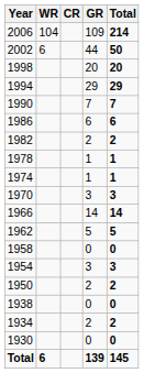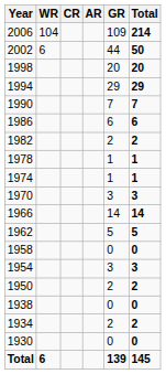+ column: AR
